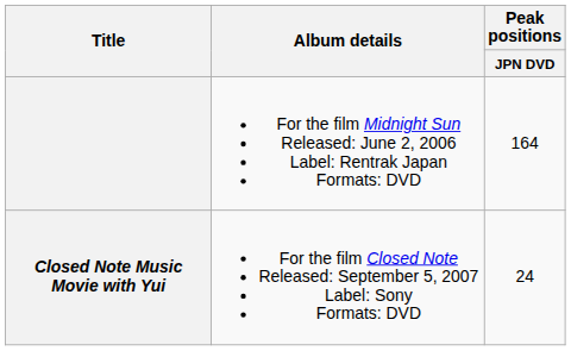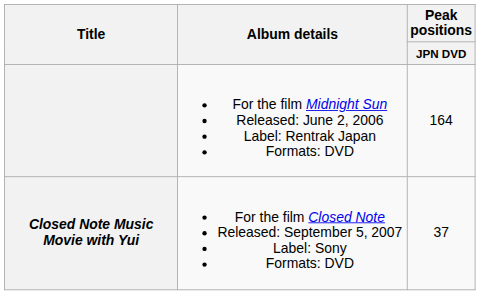Closed Note Music Movie with Yui | Peak positions / JPN DVD: 24 -> 37
